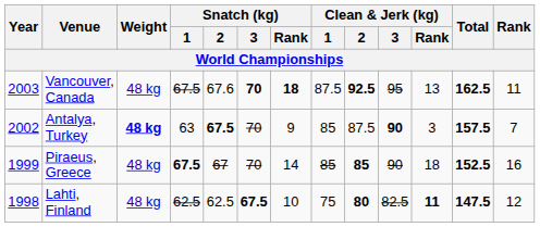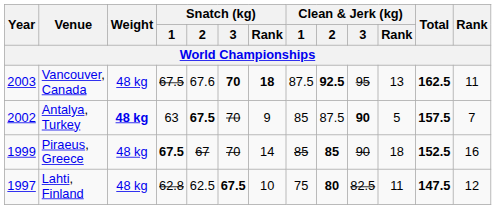Antalya, Turkey | Clean & Jerk (kg) / Rank: 3 -> 5
Lahti, Finland | Year: 1998 -> 1997
Lahti, Finland | Snatch (kg) / 1: 62.5 -> 62.8
Lahti, Finland | Clean & Jerk (kg) / Rank: bold -> normal
